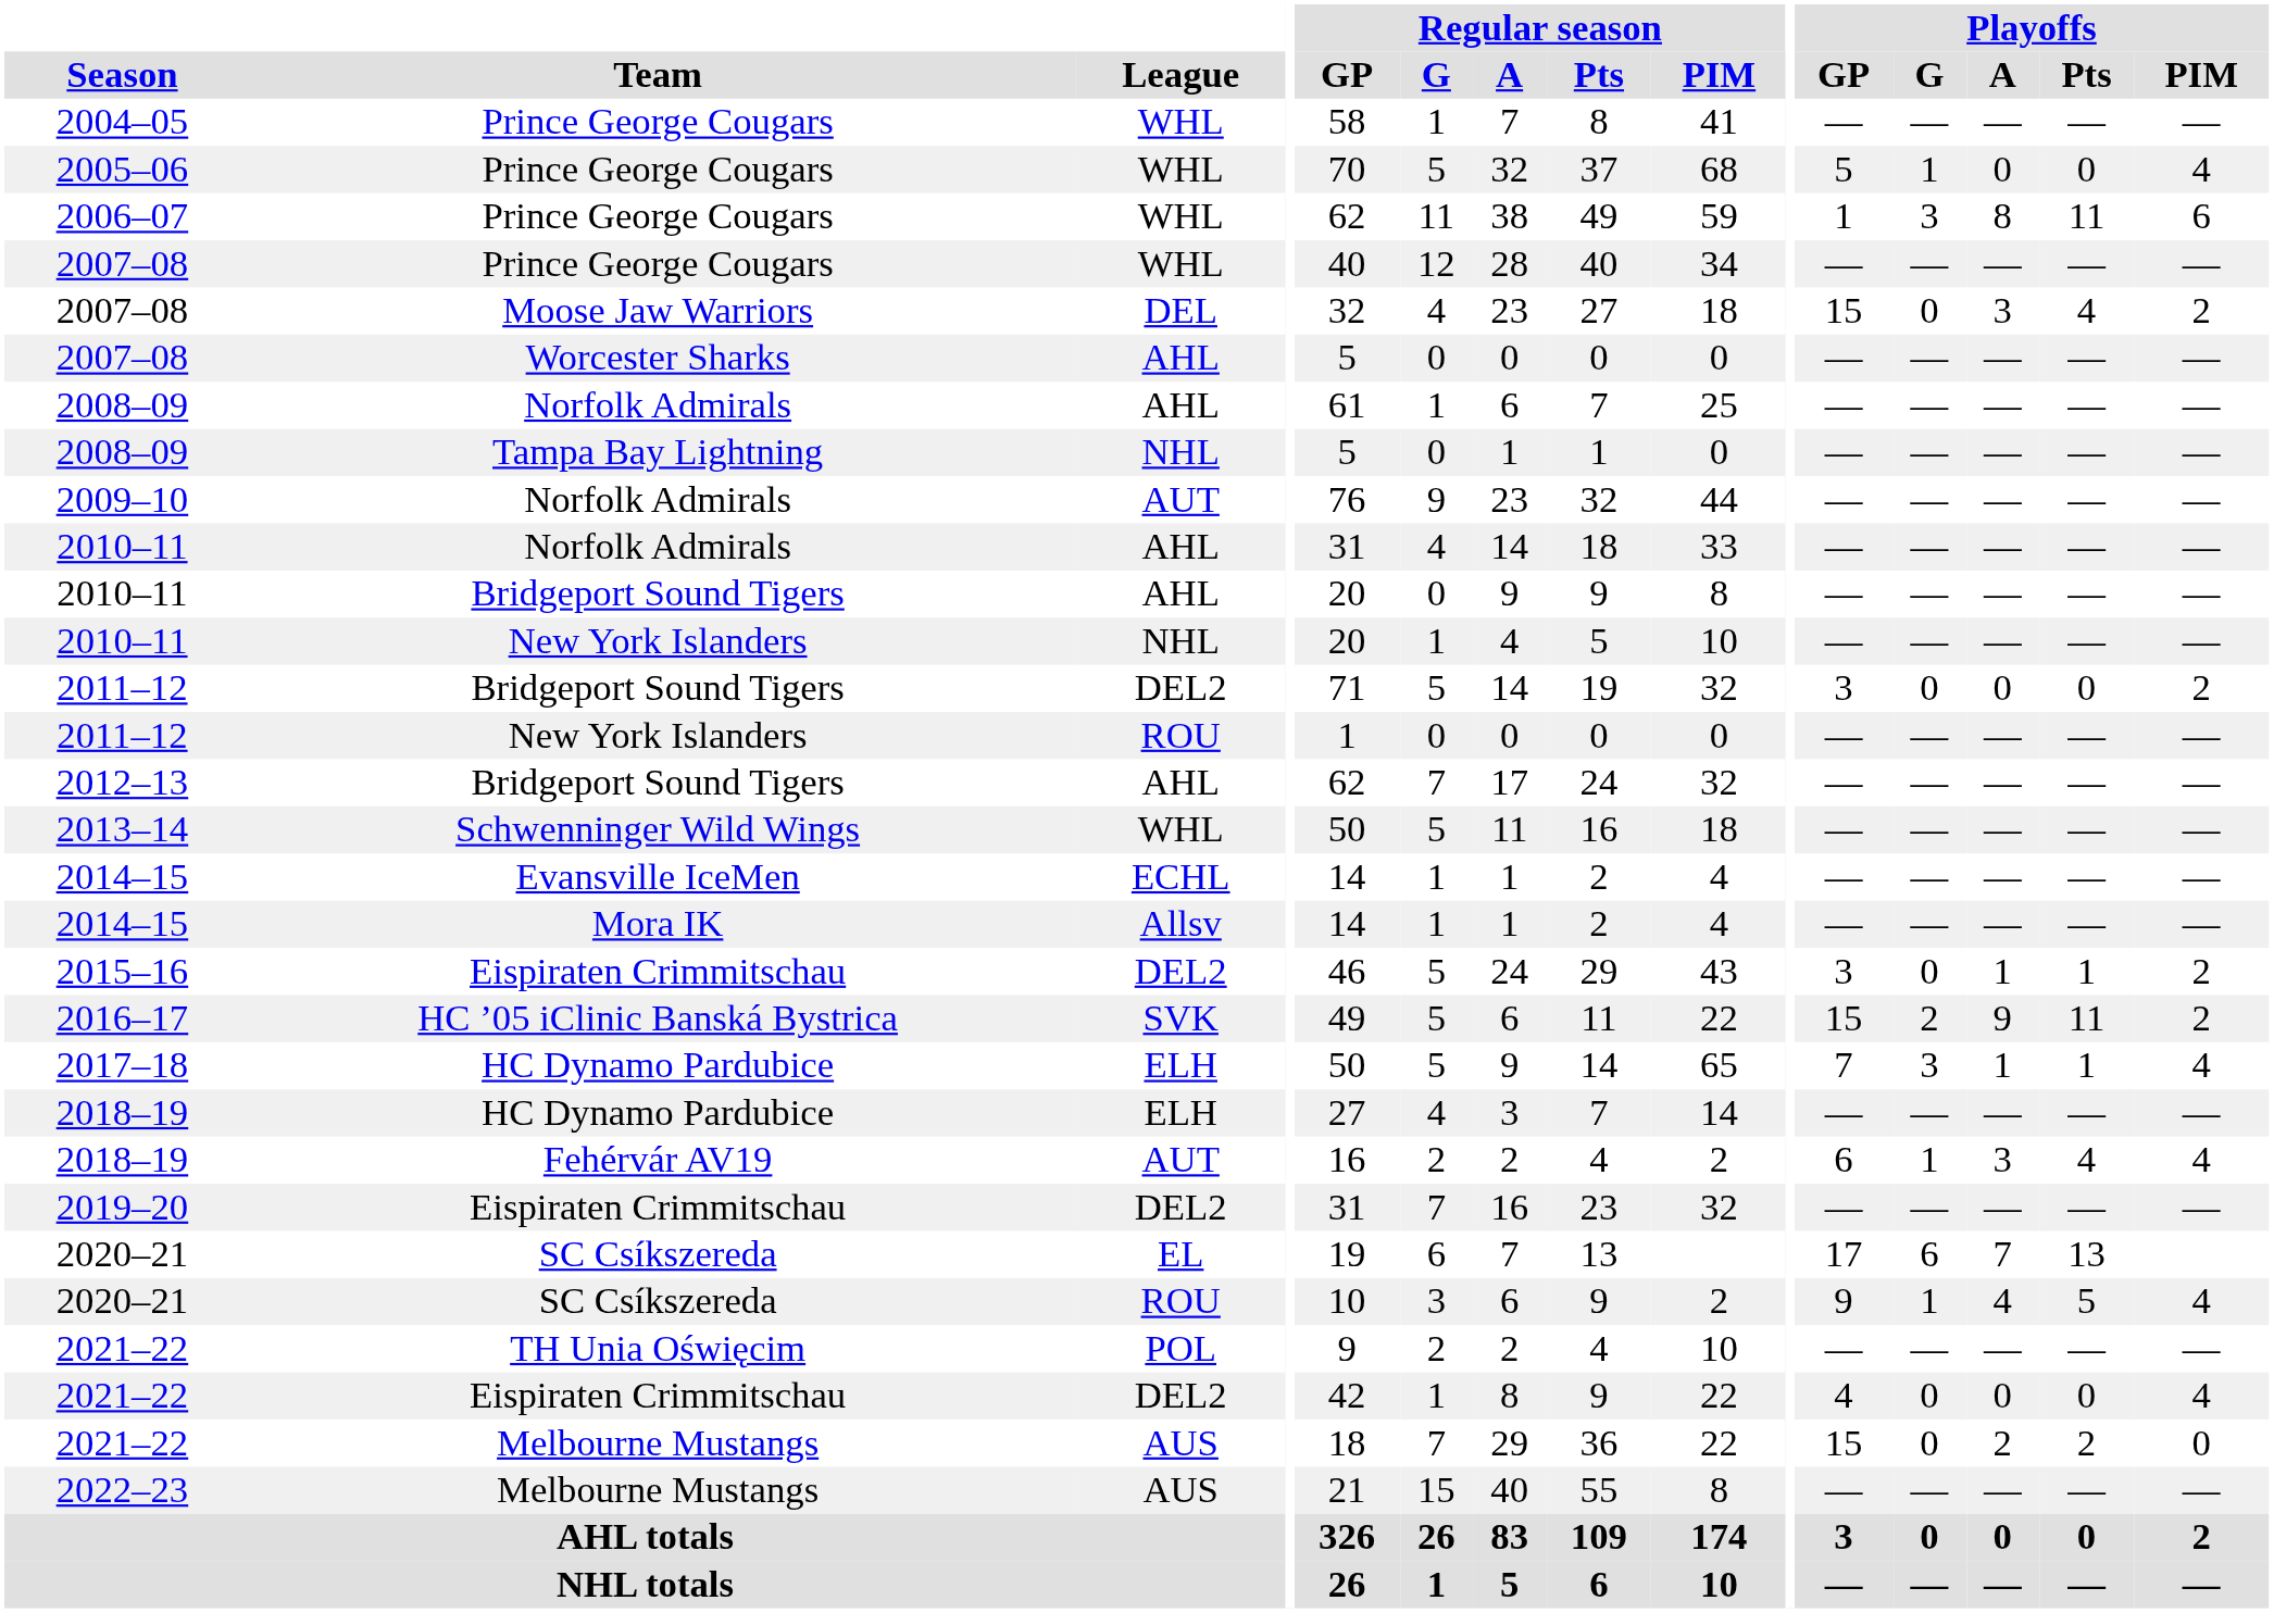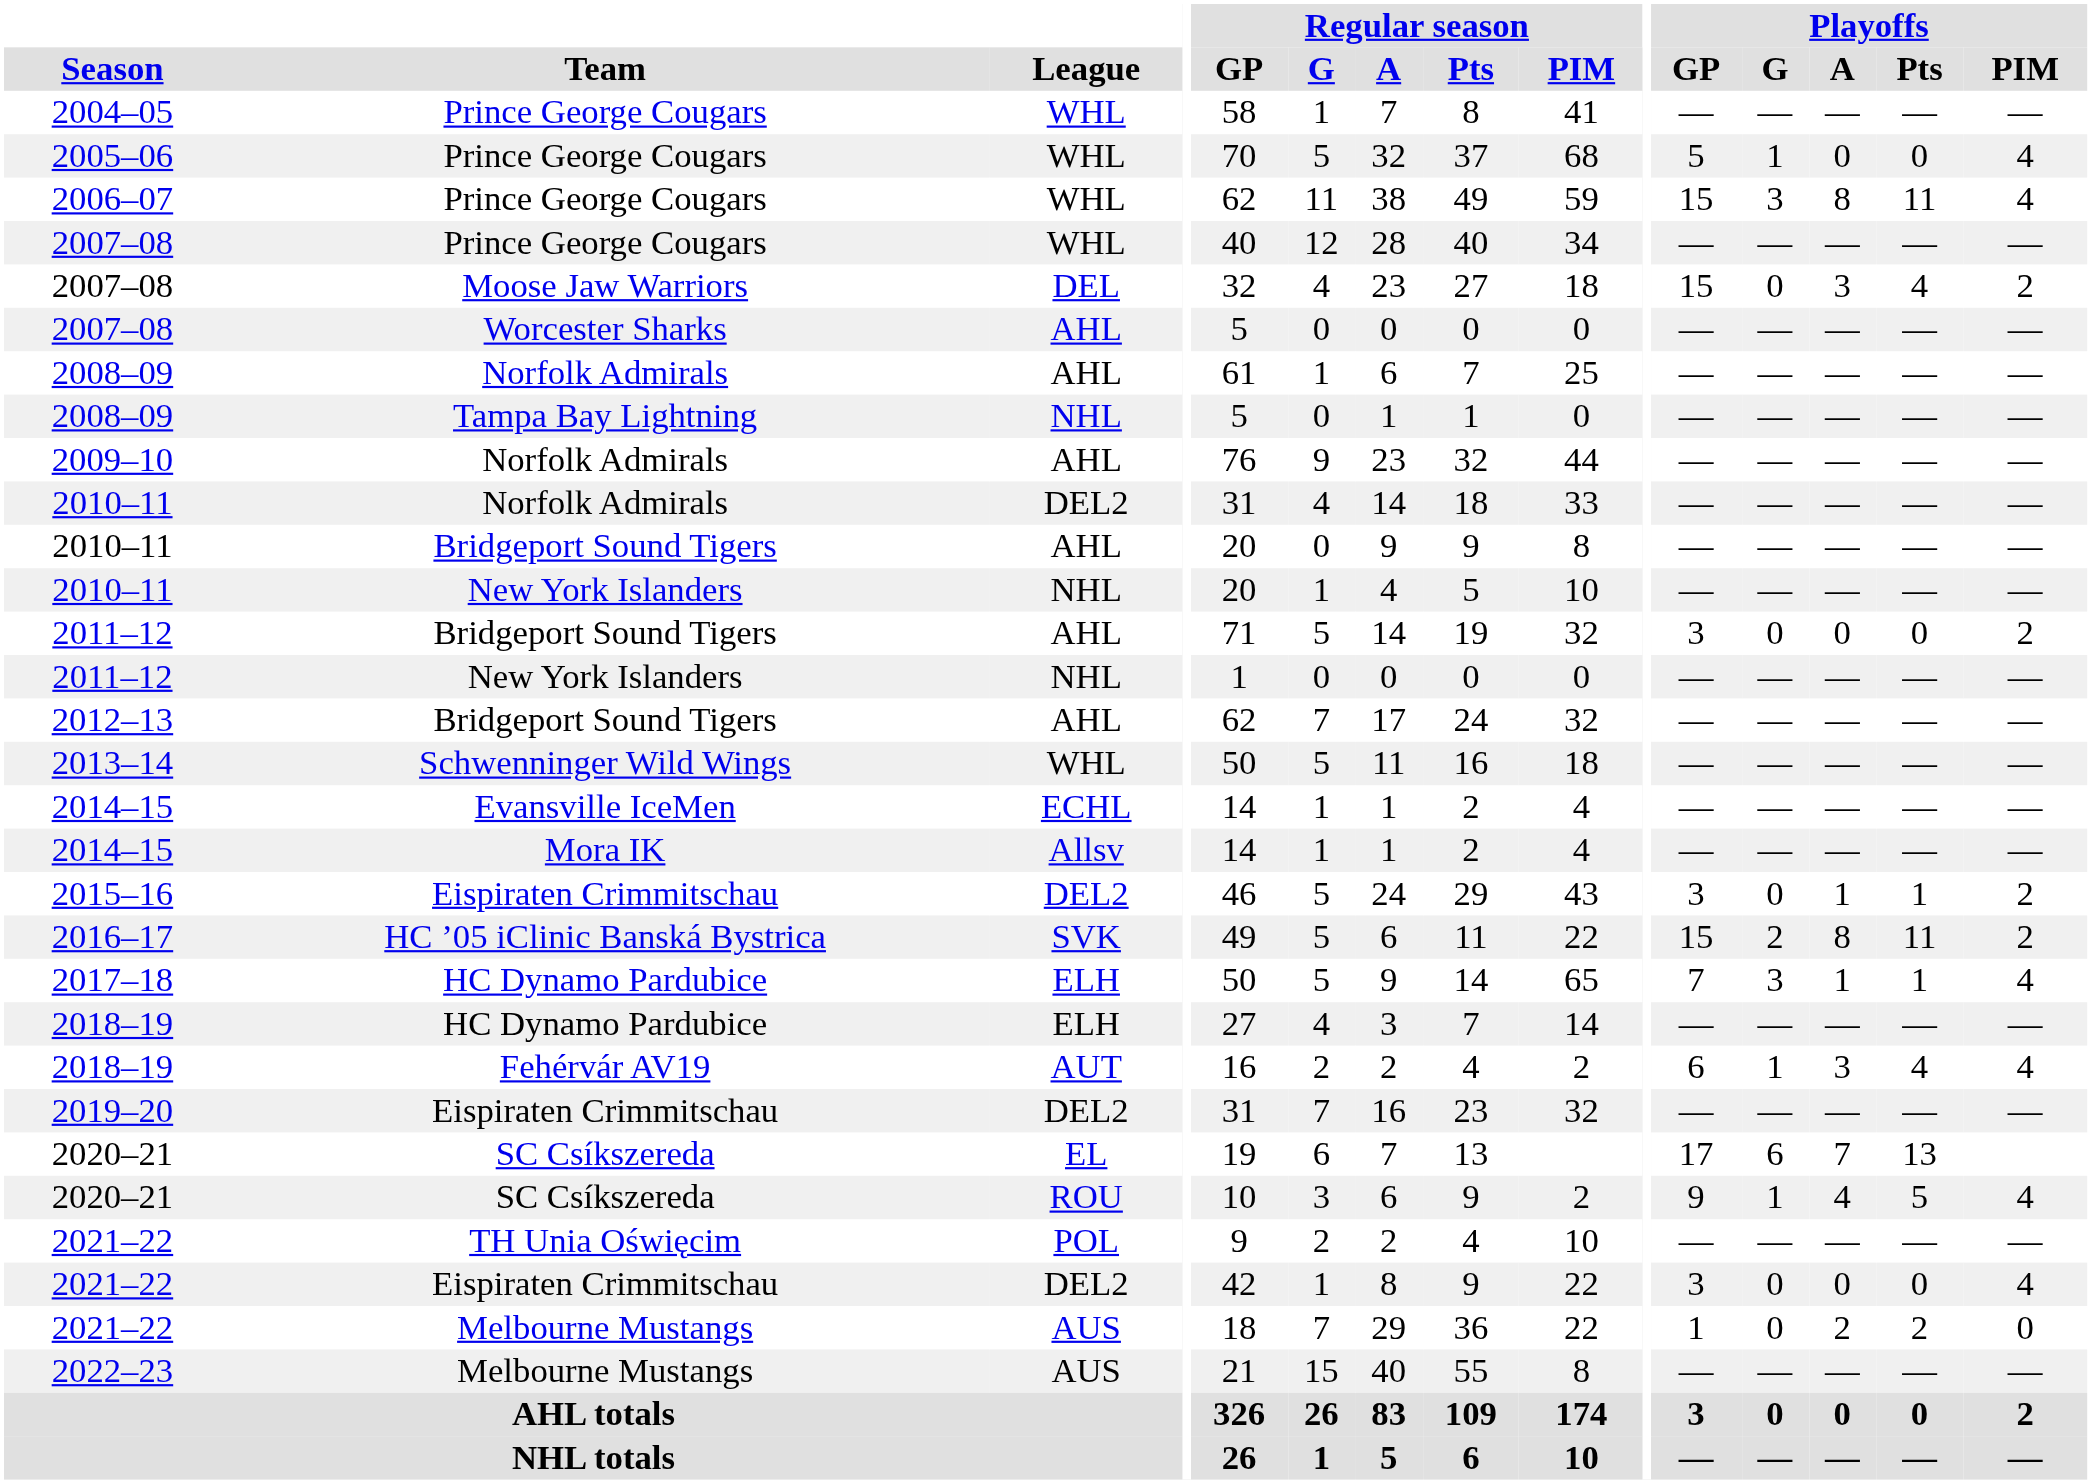2006–07 | Playoffs / GP: 1 -> 15
2006–07 | Playoffs / PIM: 6 -> 4
2009–10 | League: AUT -> AHL
2010–11 / Norfolk Admirals | League: AHL -> DEL2
2011–12 / Bridgeport Sound Tigers | League: DEL2 -> AHL
2011–12 / New York Islanders | League: ROU -> NHL
2016–17 | Playoffs / A: 9 -> 8
2021–22 / Eispiraten Crimmitschau | Playoffs / GP: 4 -> 3
2021–22 / Melbourne Mustangs | Playoffs / GP: 15 -> 1
